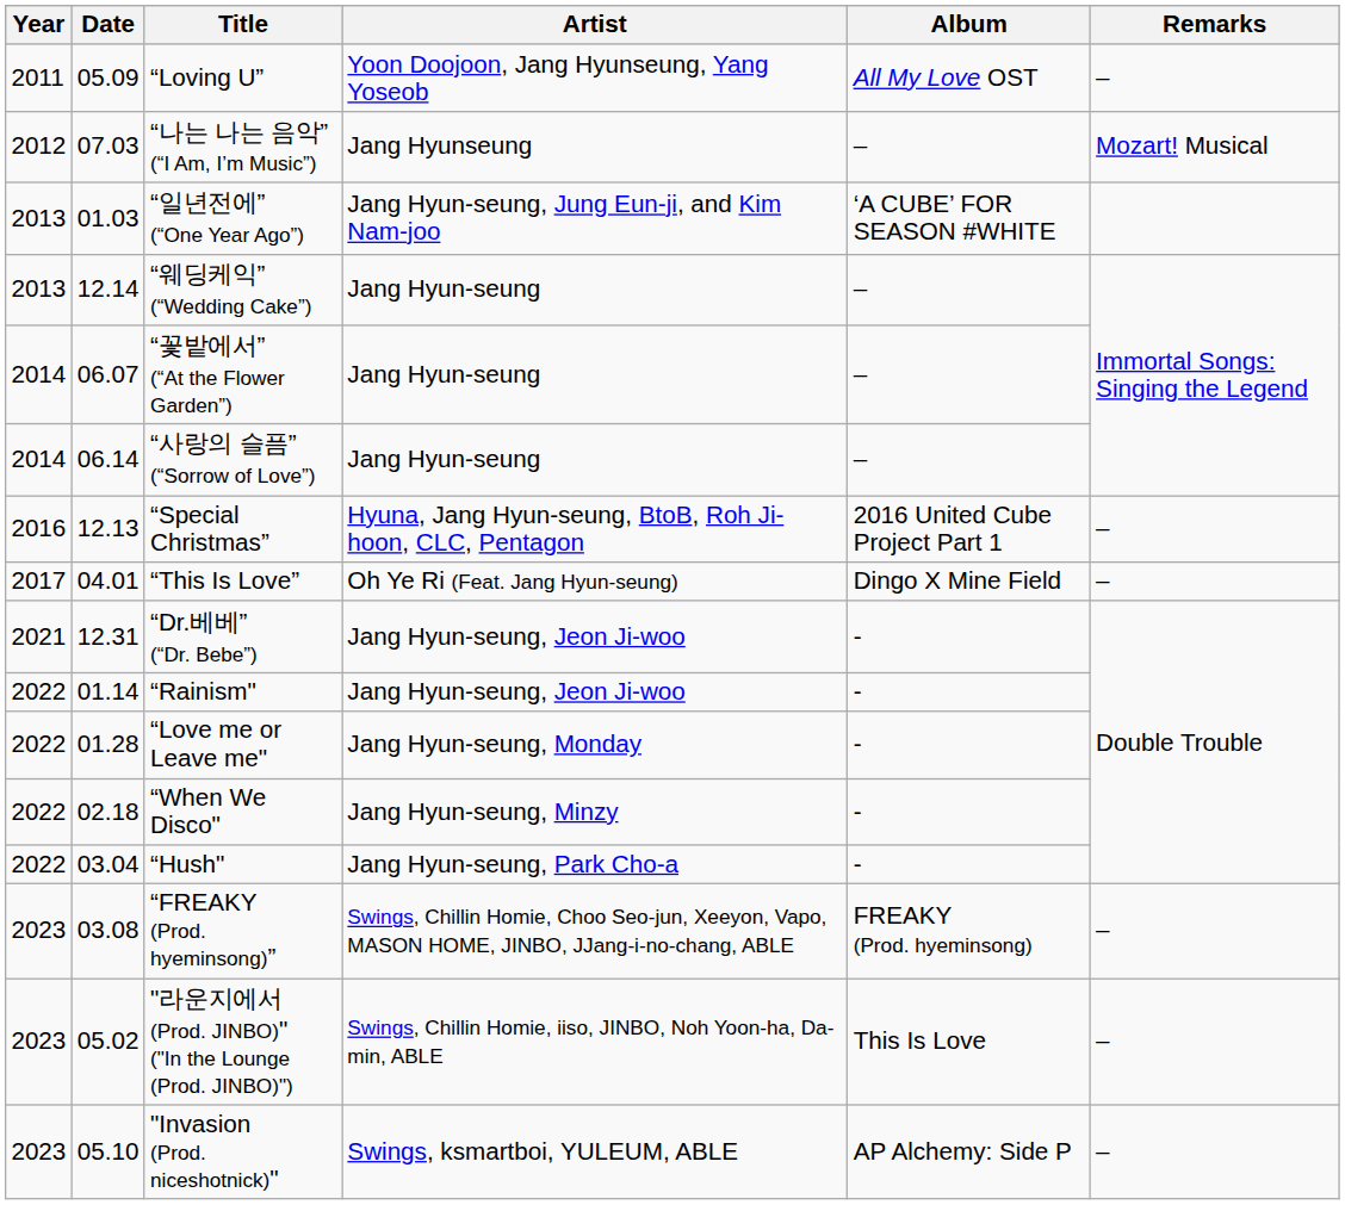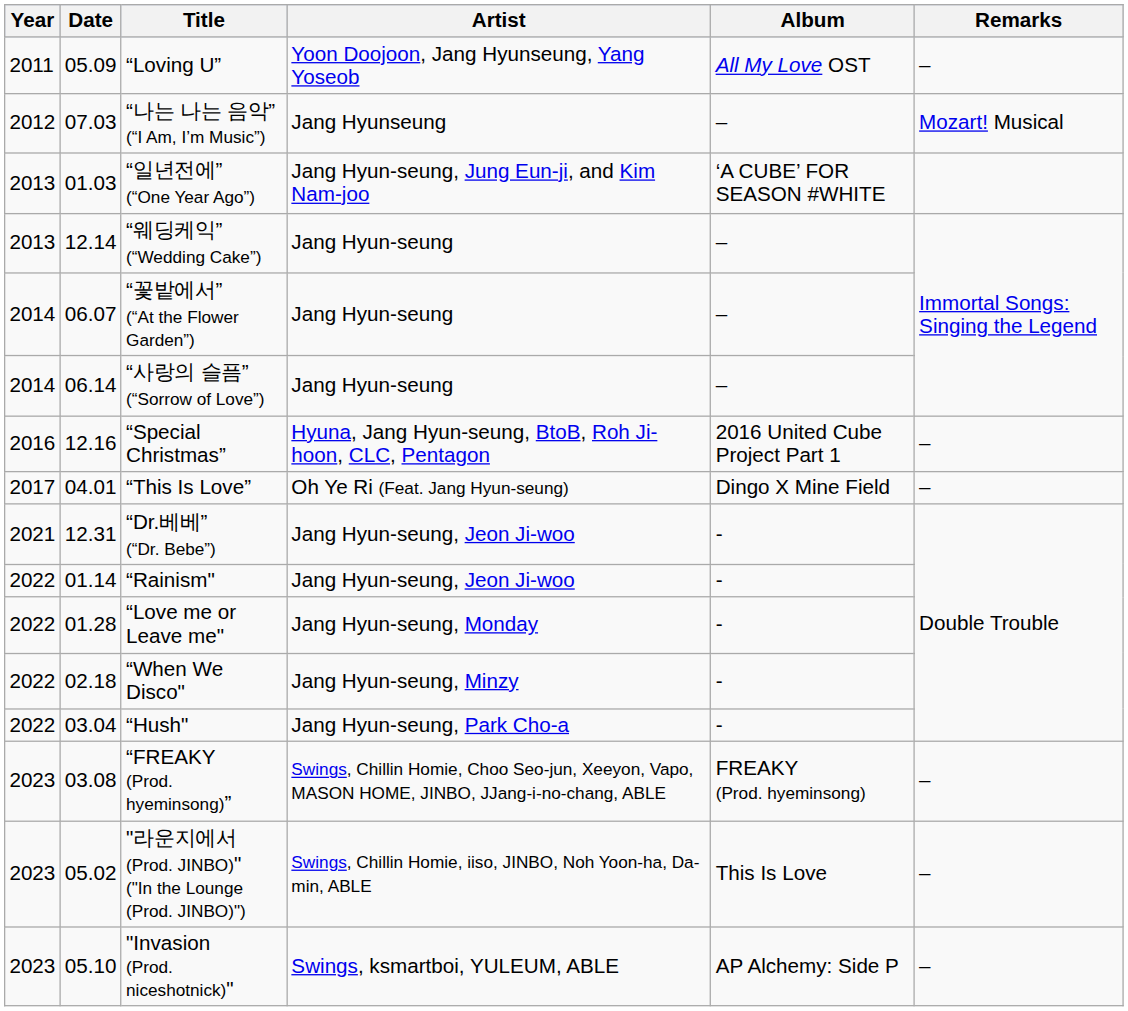“Special Christmas” | Date: 12.13 -> 12.16
